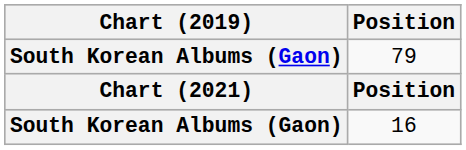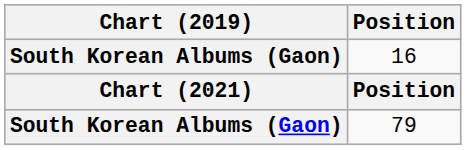rows swapped: 16 <-> 79
